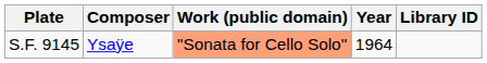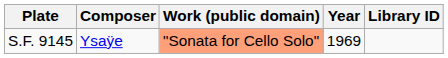S.F. 9145 | Year: 1964 -> 1969
